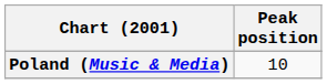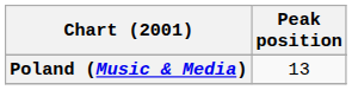Poland (Music & Media) | Peak position: 10 -> 13
